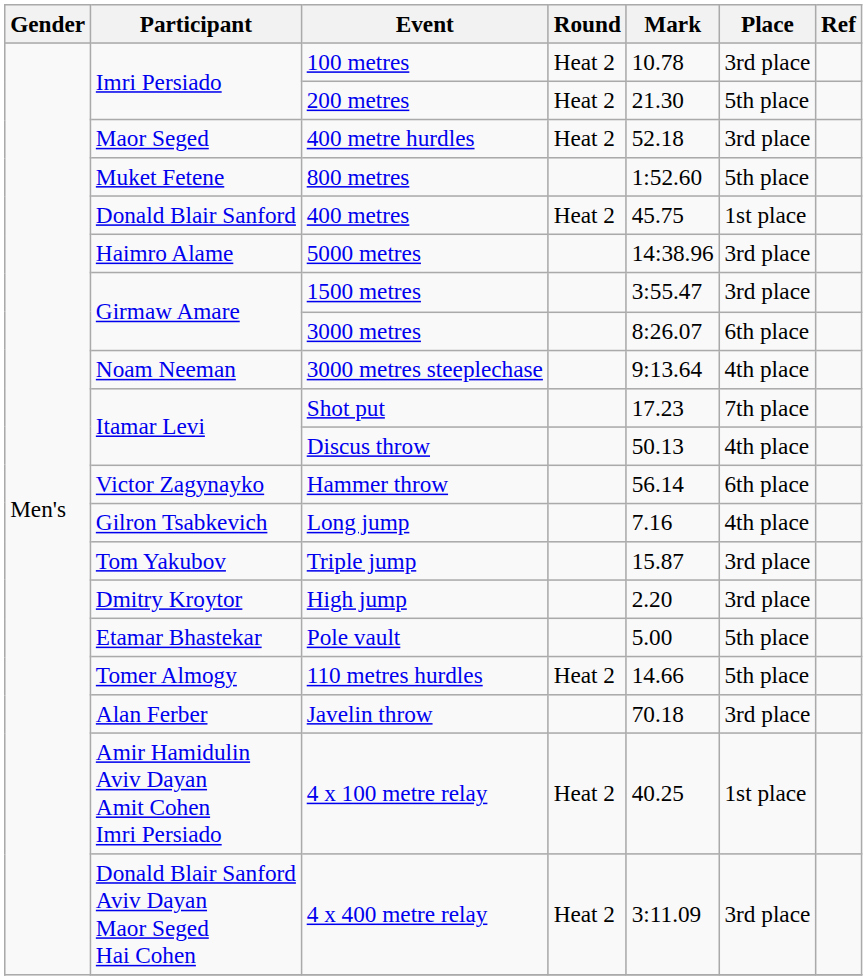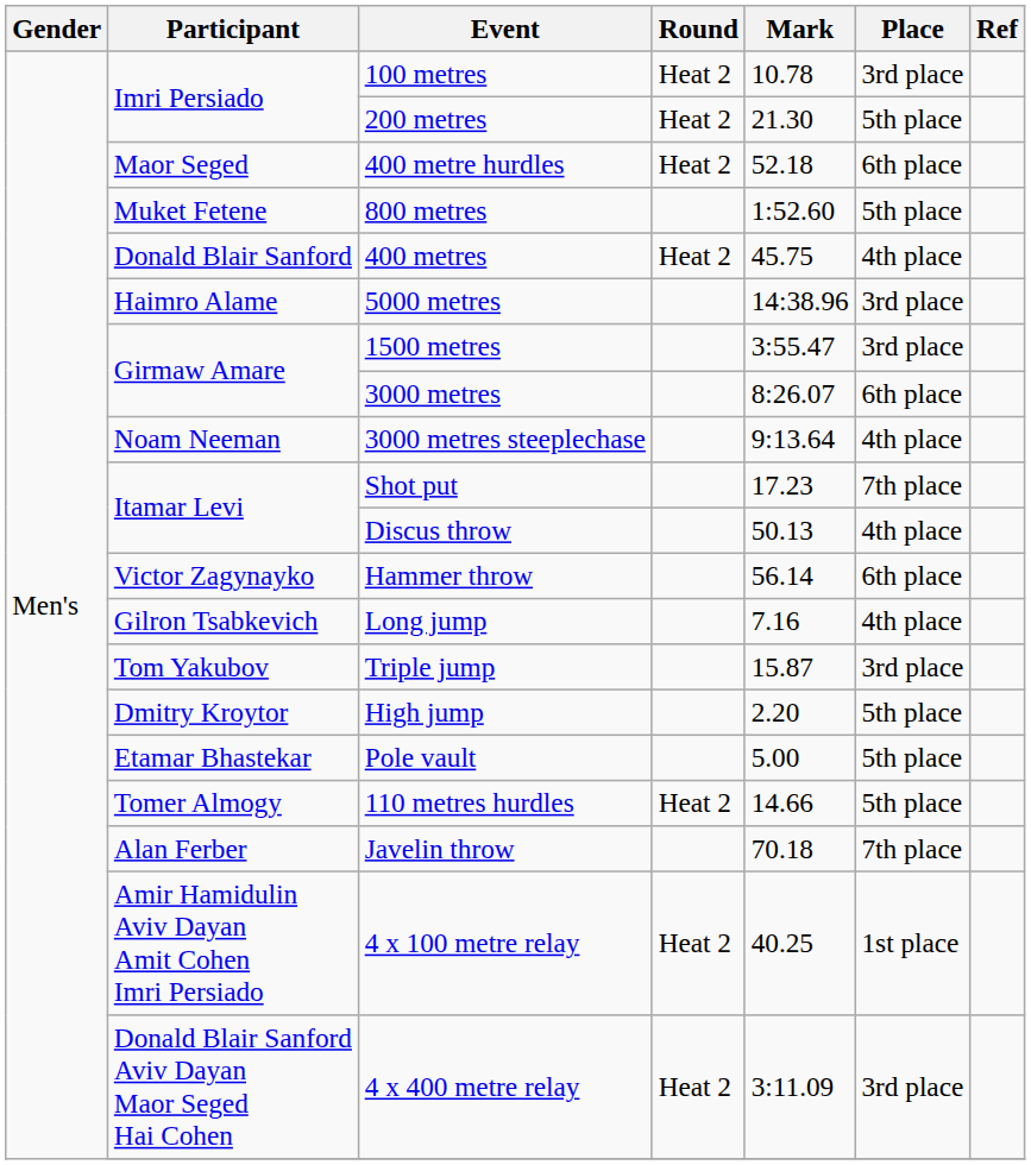400 metre hurdles | Place: 3rd place -> 6th place
400 metres | Place: 1st place -> 4th place
High jump | Place: 3rd place -> 5th place
Javelin throw | Place: 3rd place -> 7th place
